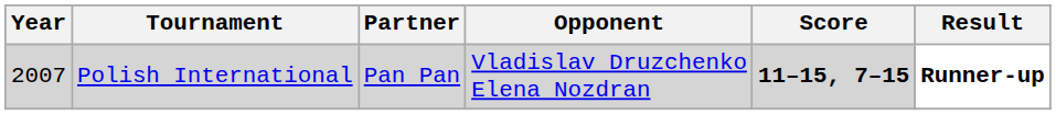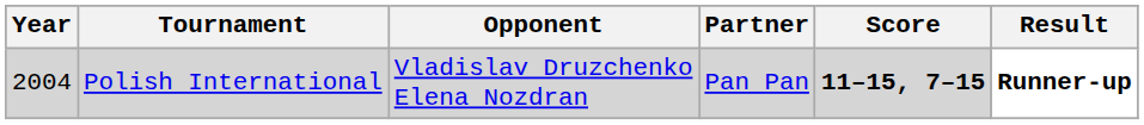columns swapped: Partner <-> Opponent
Polish International | Year: 2007 -> 2004
